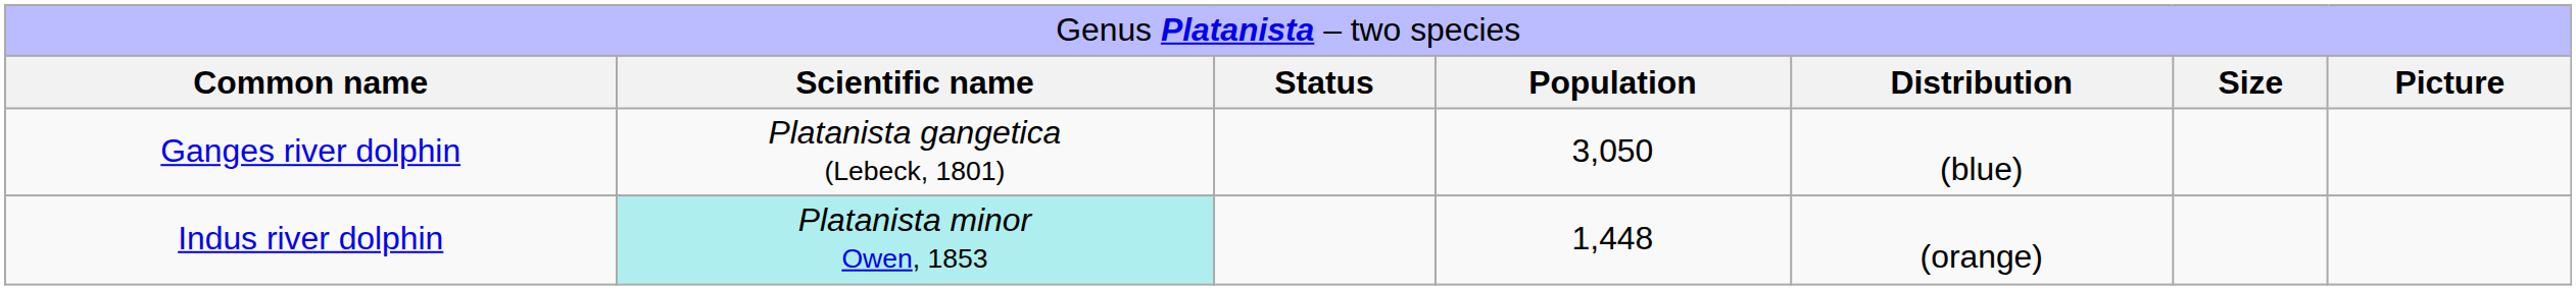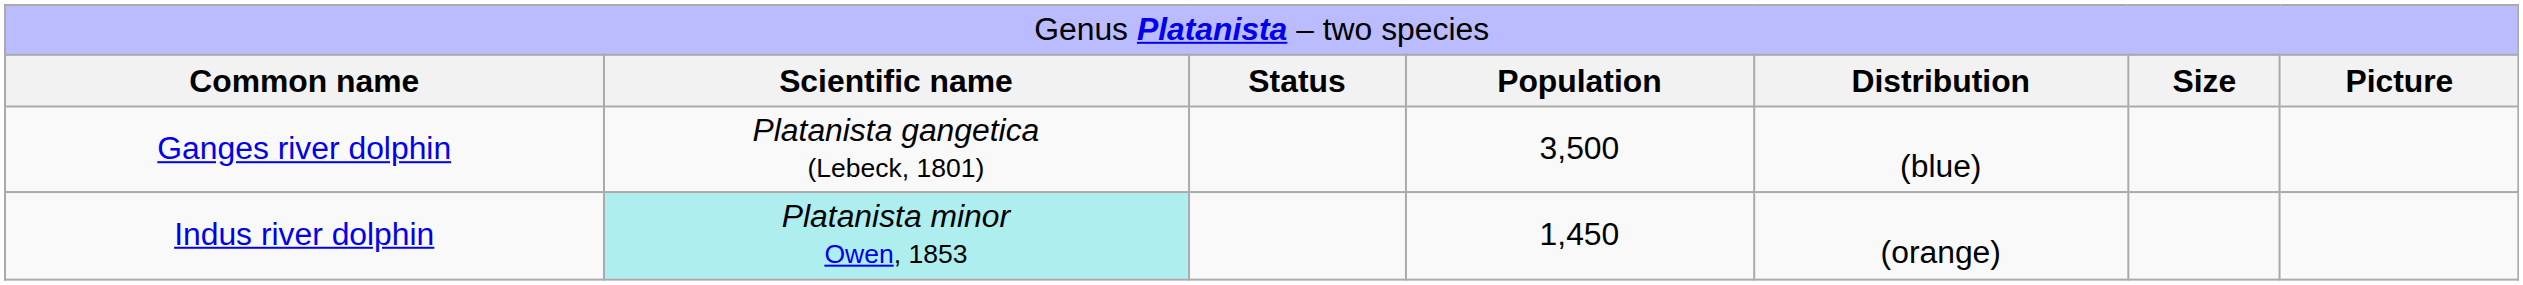Ganges river dolphin | column 4: 3,050 -> 3,500
Indus river dolphin | column 4: 1,448 -> 1,450
